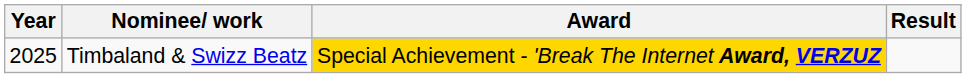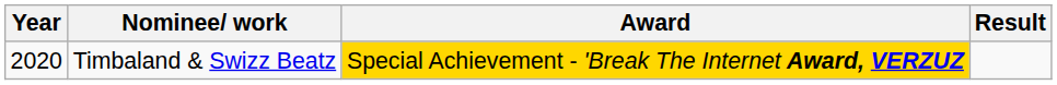Timbaland & Swizz Beatz | Year: 2025 -> 2020
